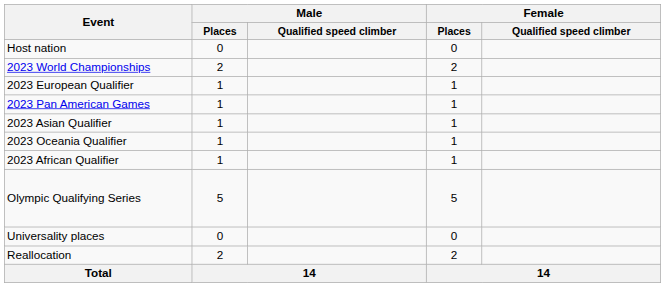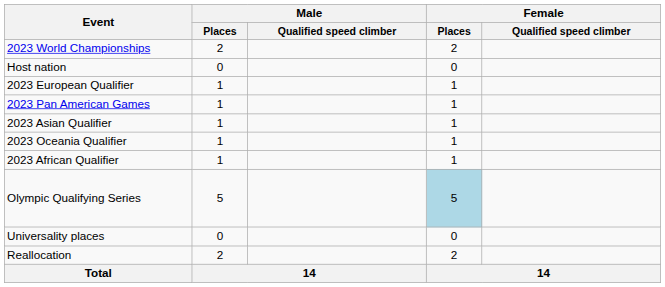rows swapped: Host nation <-> 2023 World Championships
Olympic Qualifying Series | Female / Places: no background -> lightblue background
